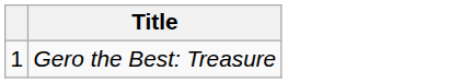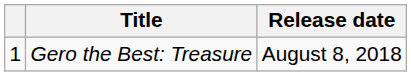+ column: Release date | August 8, 2018
